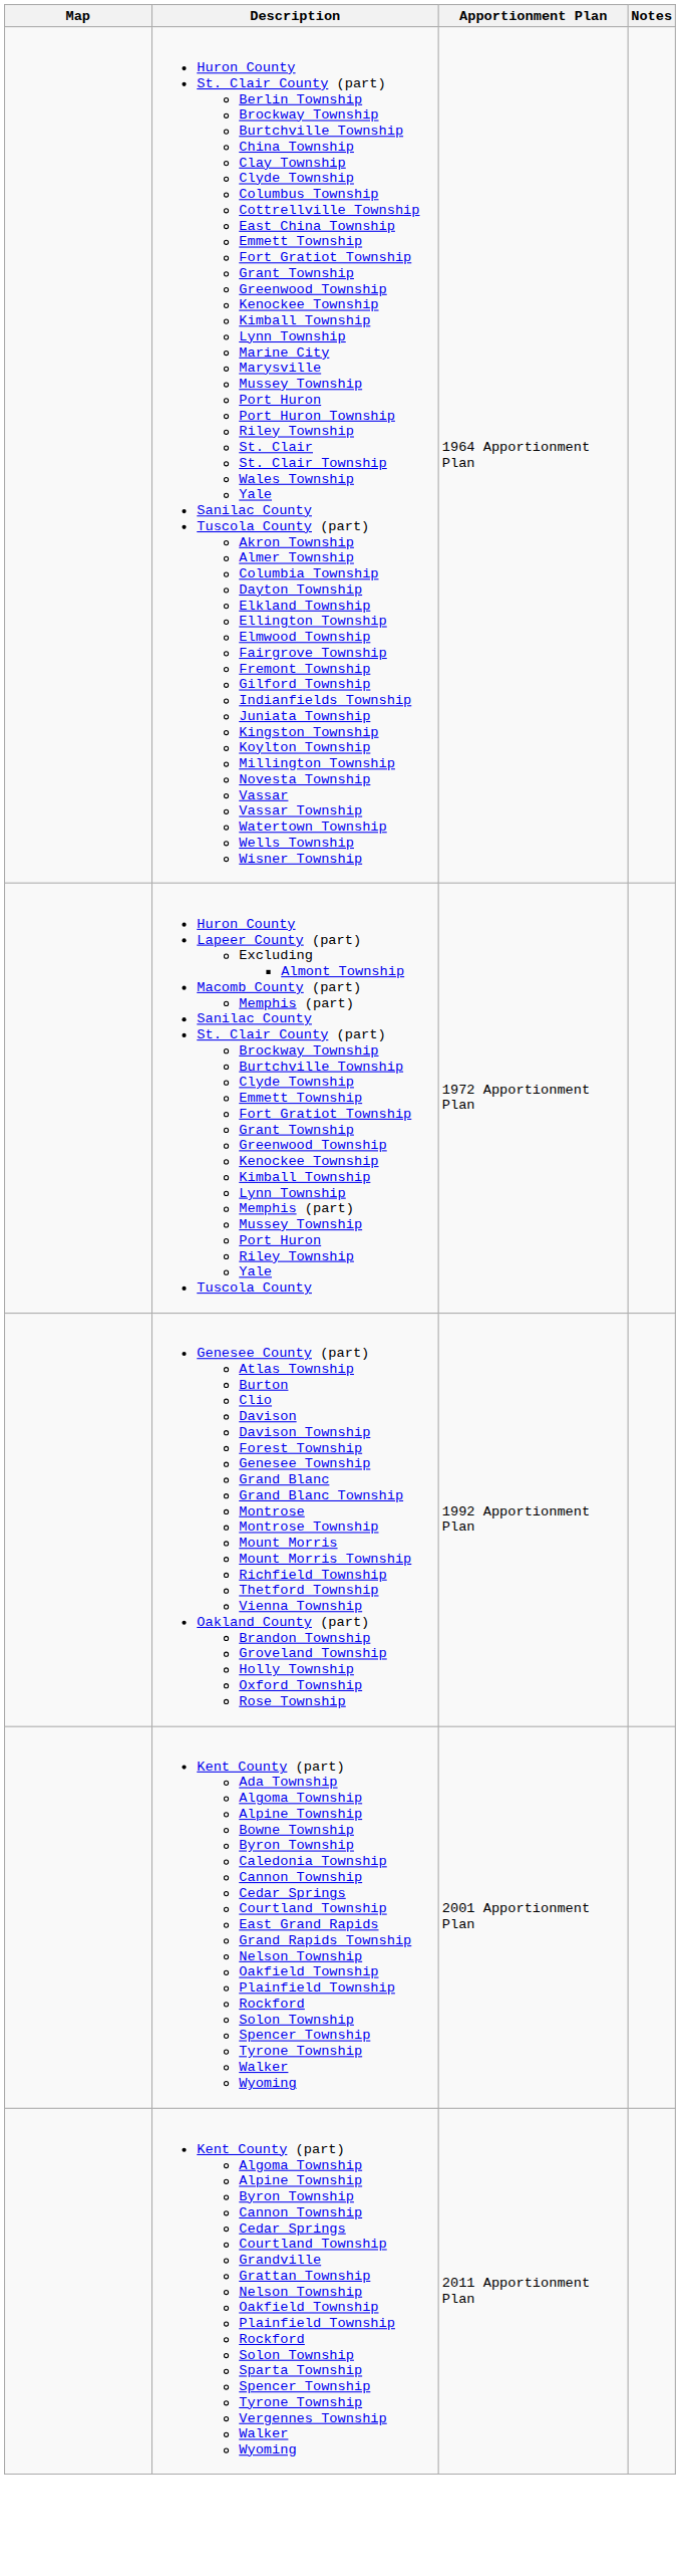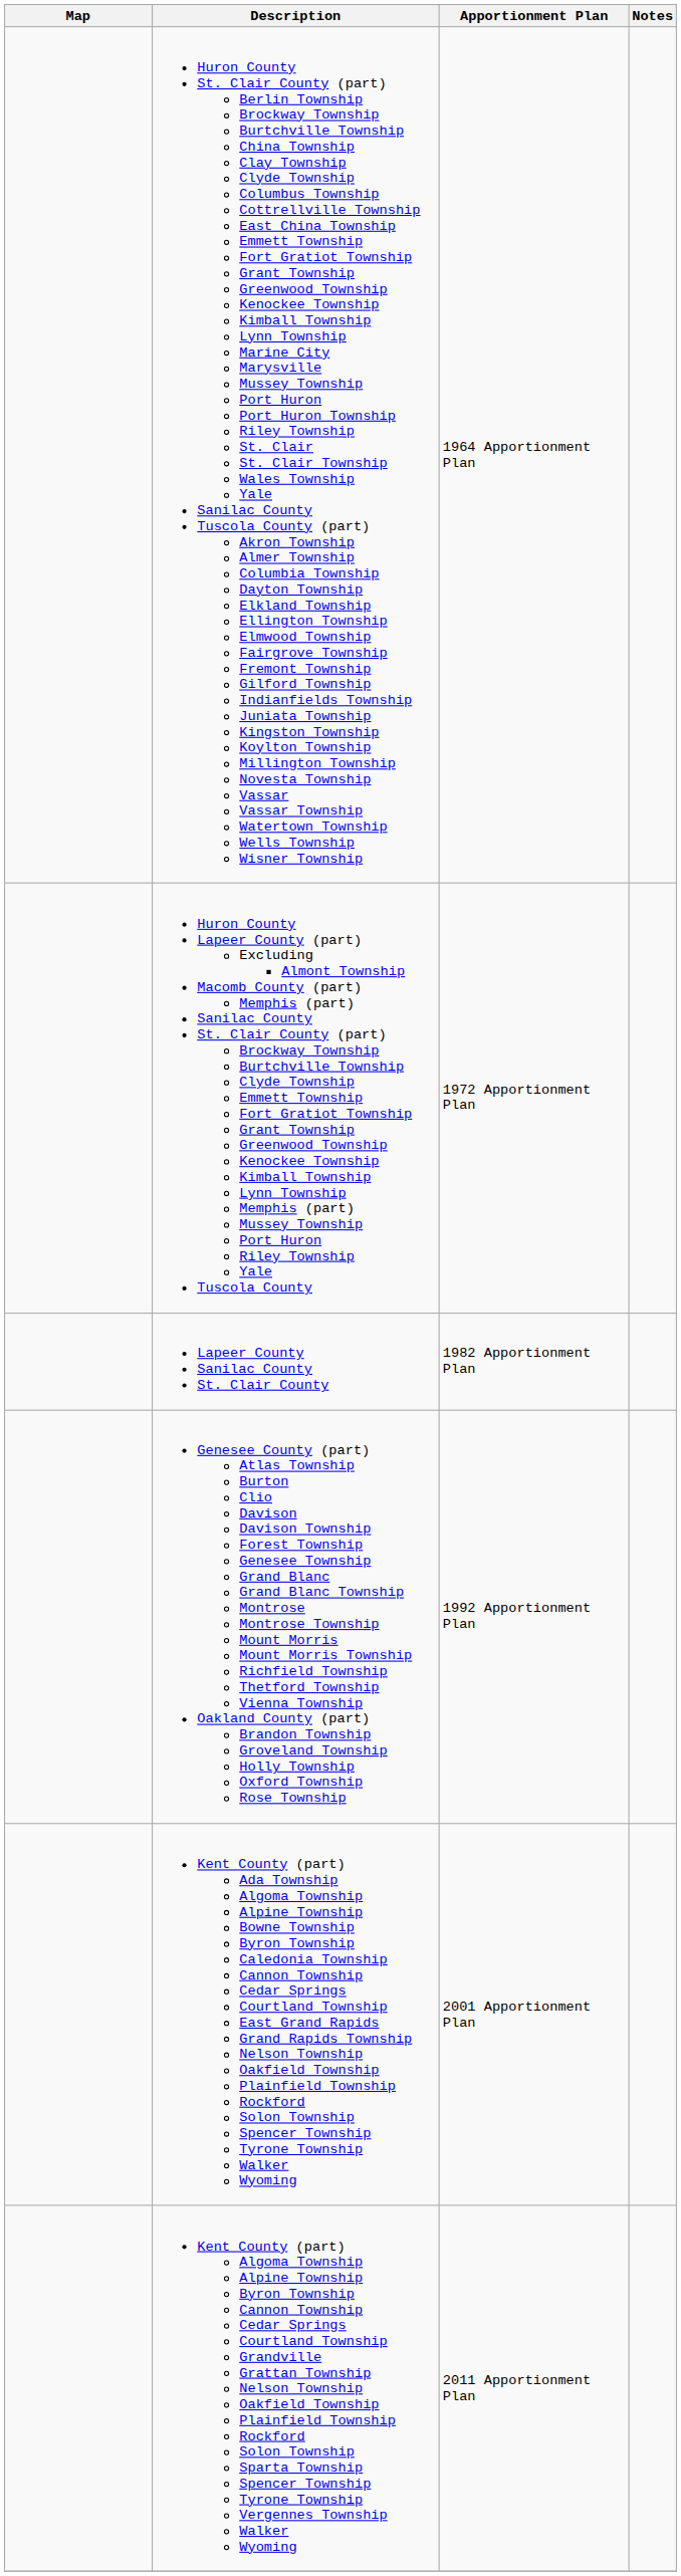+ row: Lapeer County Sanilac County St. Clair County | 1982 Apportionment Plan
